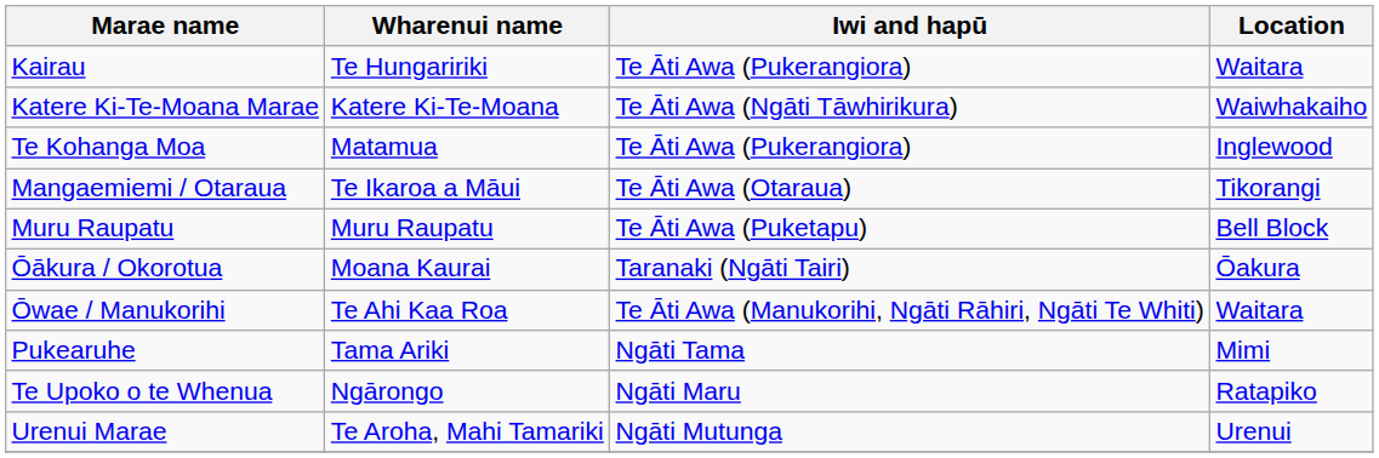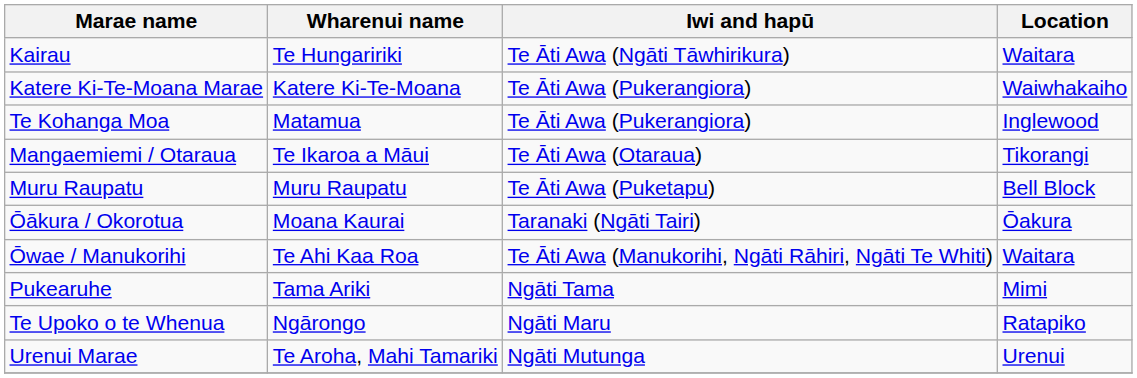Kairau | Iwi and hapū: Te Āti Awa (Pukerangiora) -> Te Āti Awa (Ngāti Tāwhirikura)
Katere Ki-Te-Moana Marae | Iwi and hapū: Te Āti Awa (Ngāti Tāwhirikura) -> Te Āti Awa (Pukerangiora)
